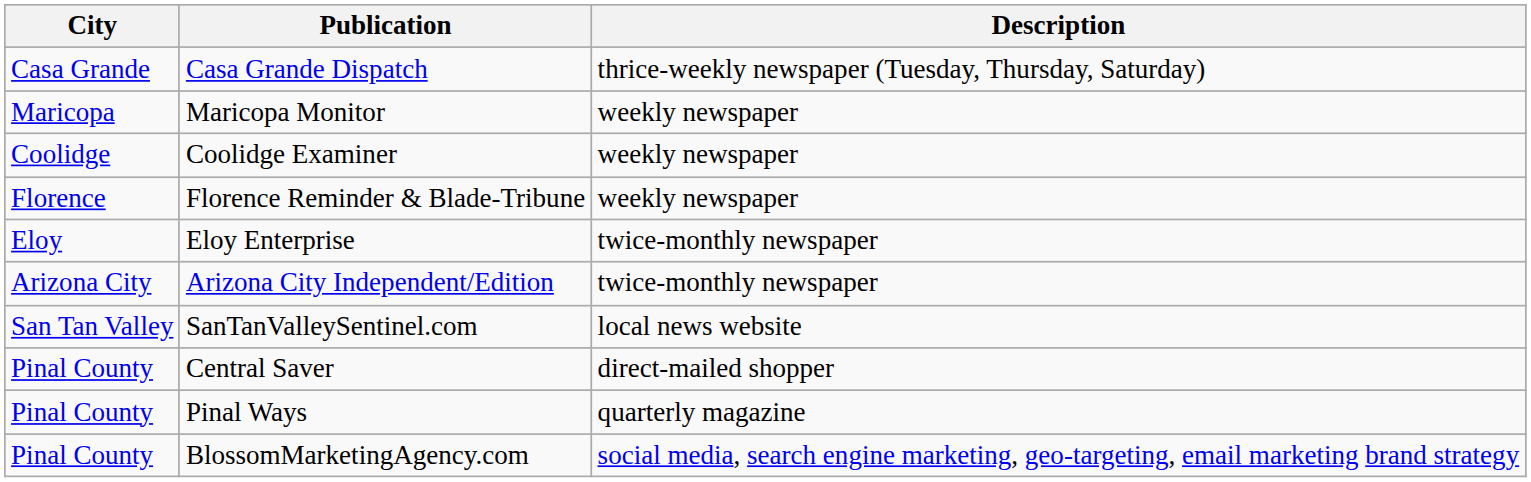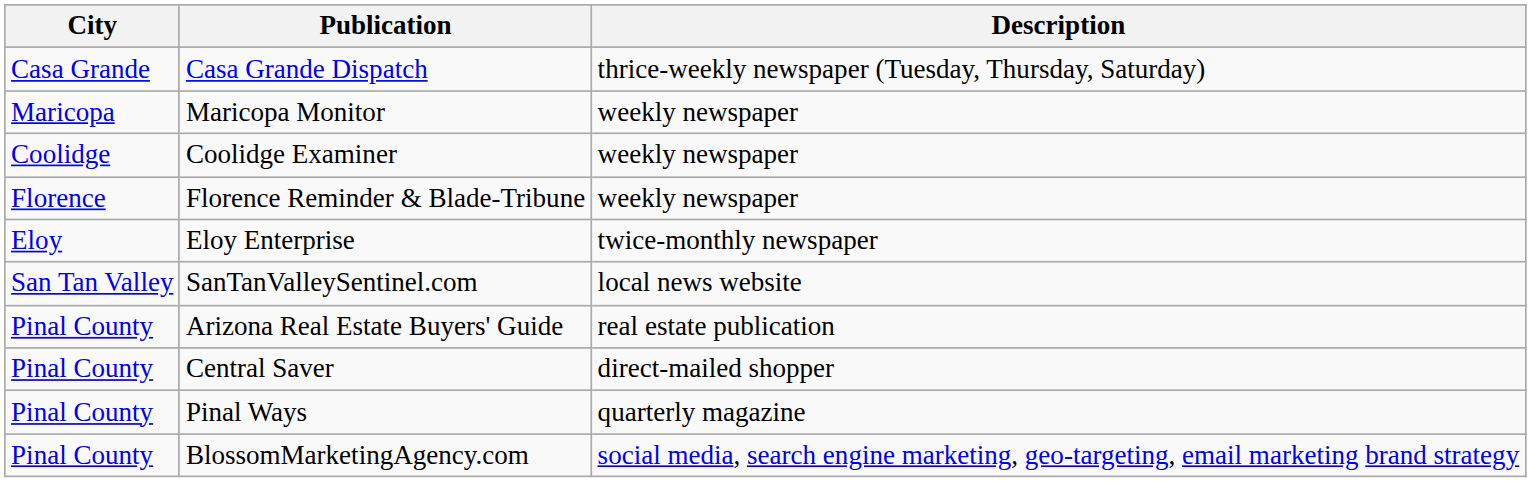- row: Arizona City | Arizona City Independent/Edition | twice-monthly newspaper
+ row: Pinal County | Arizona Real Estate Buyers' Guide | real estate publication
